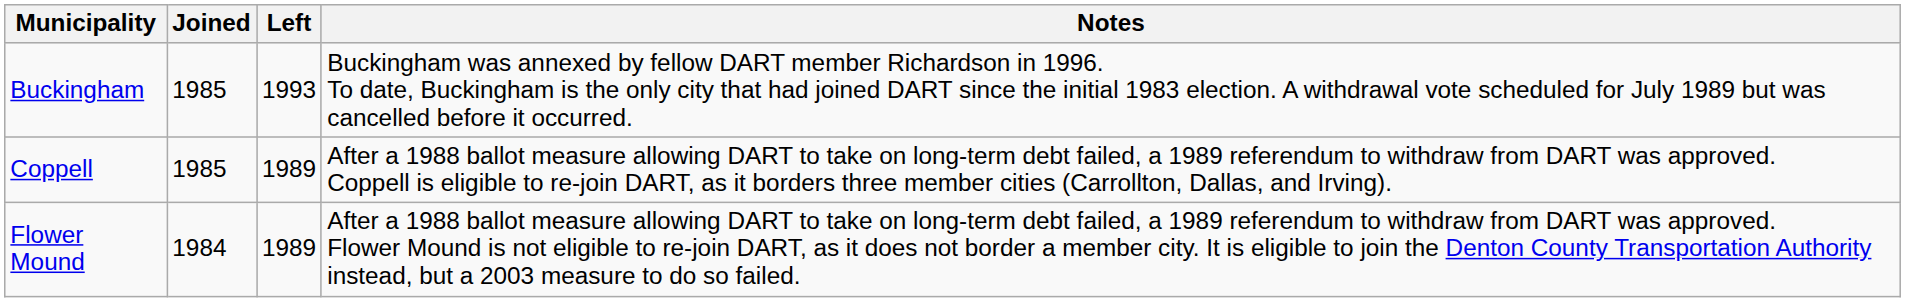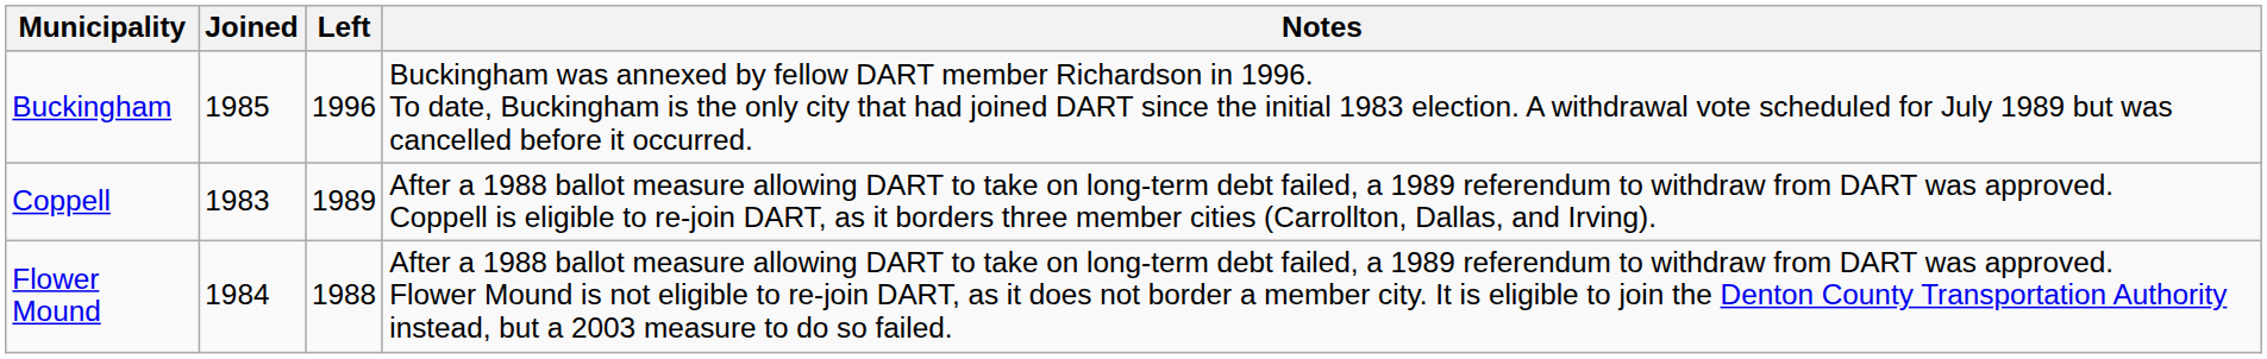Buckingham | Left: 1993 -> 1996
Coppell | Joined: 1985 -> 1983
Flower Mound | Left: 1989 -> 1988
